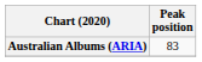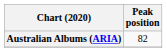Australian Albums (ARIA) | Peak position: 83 -> 82
